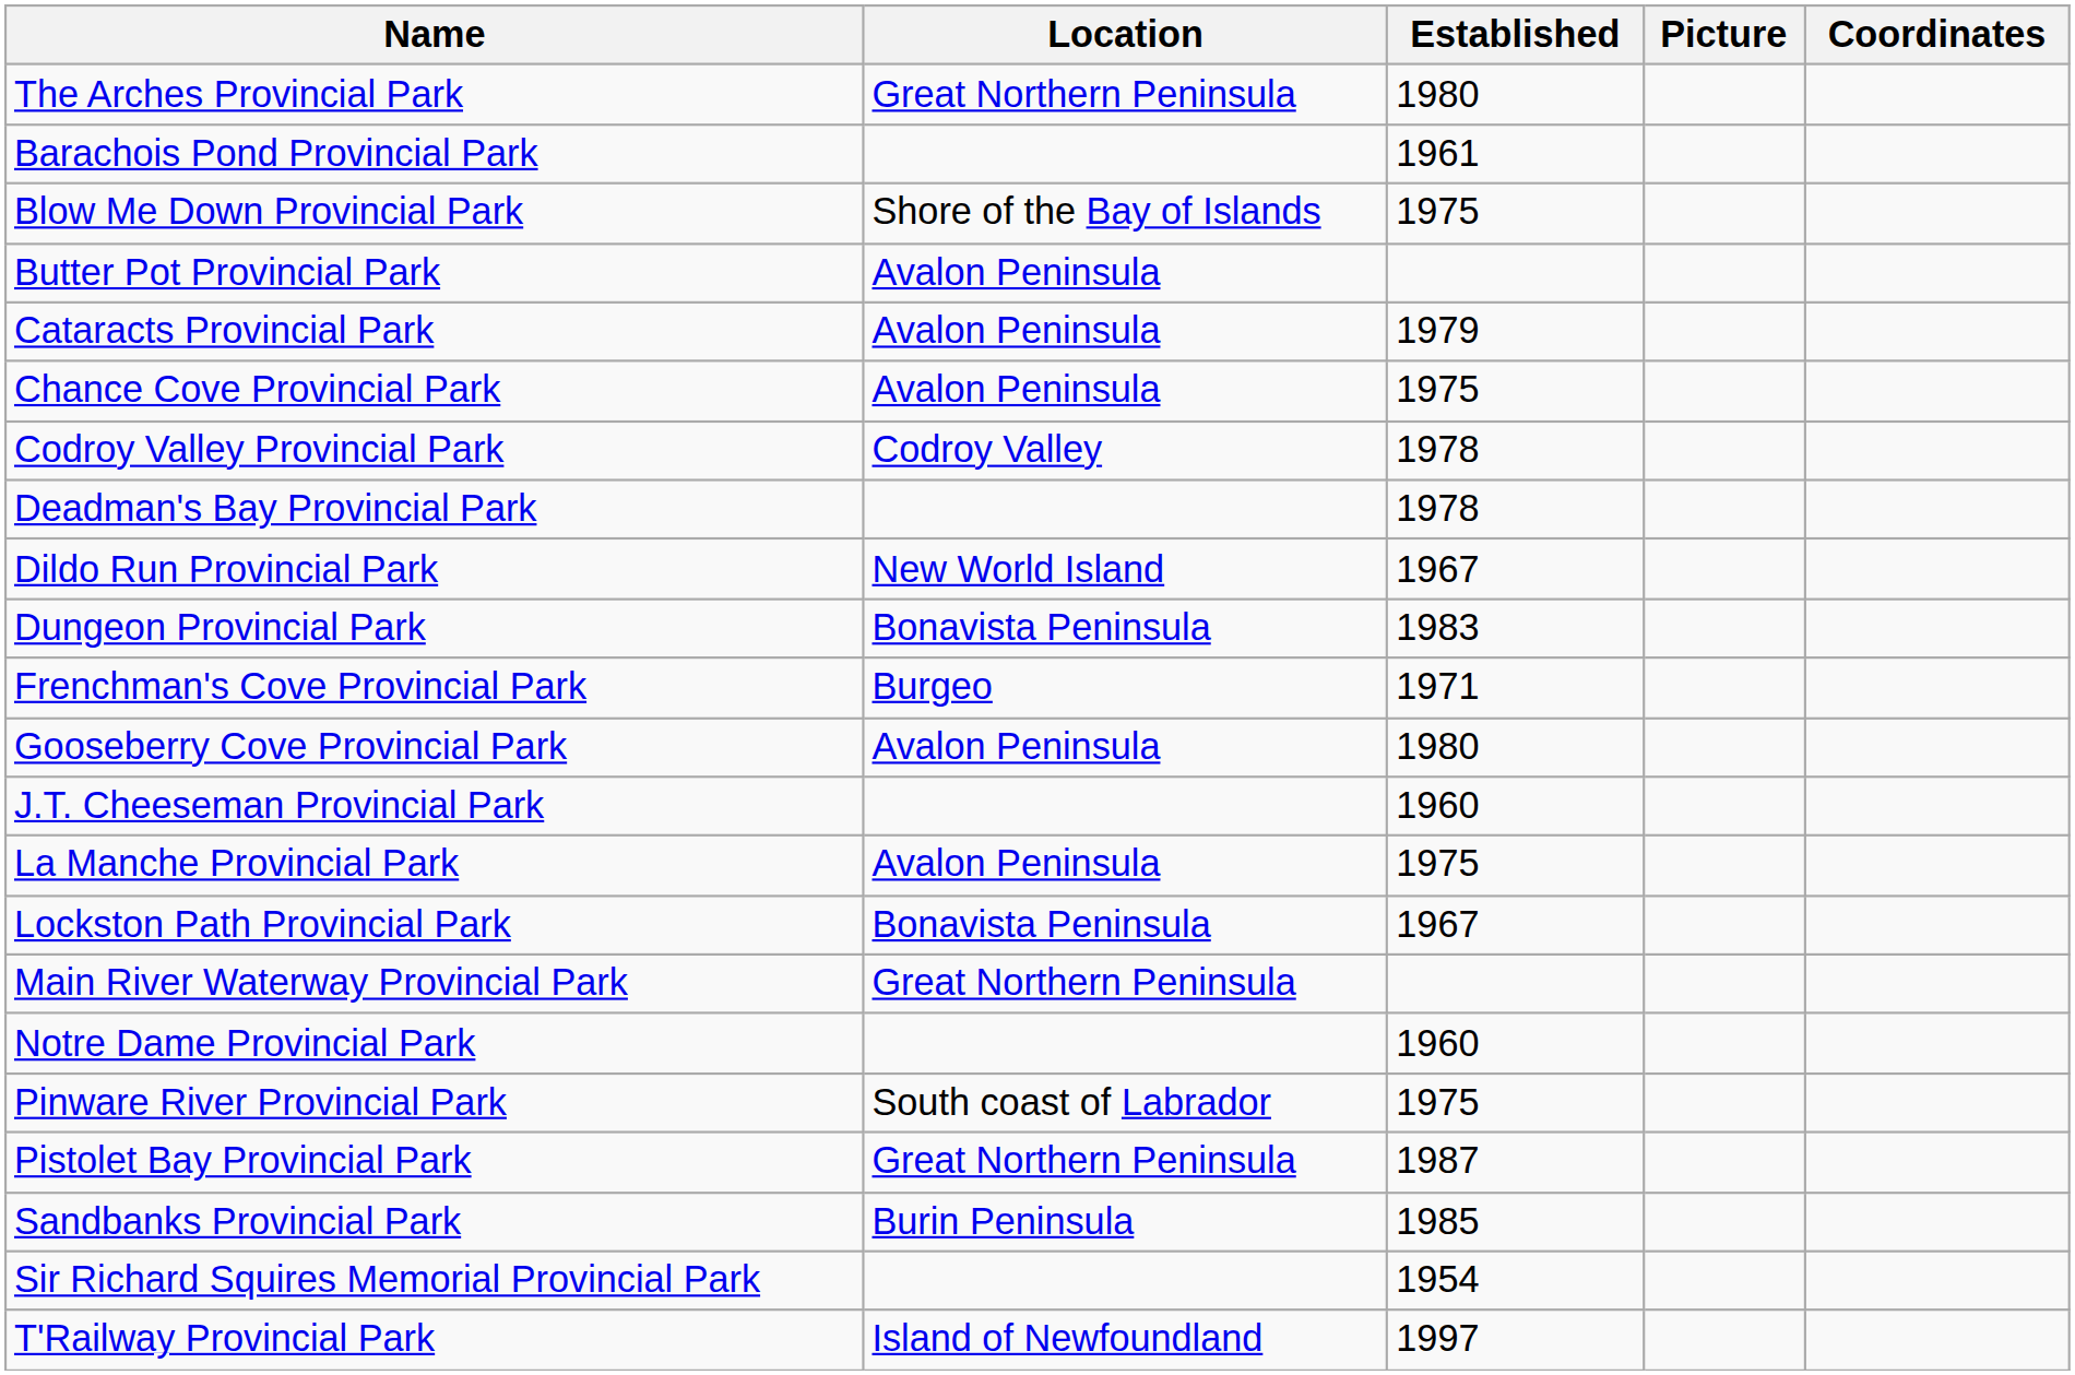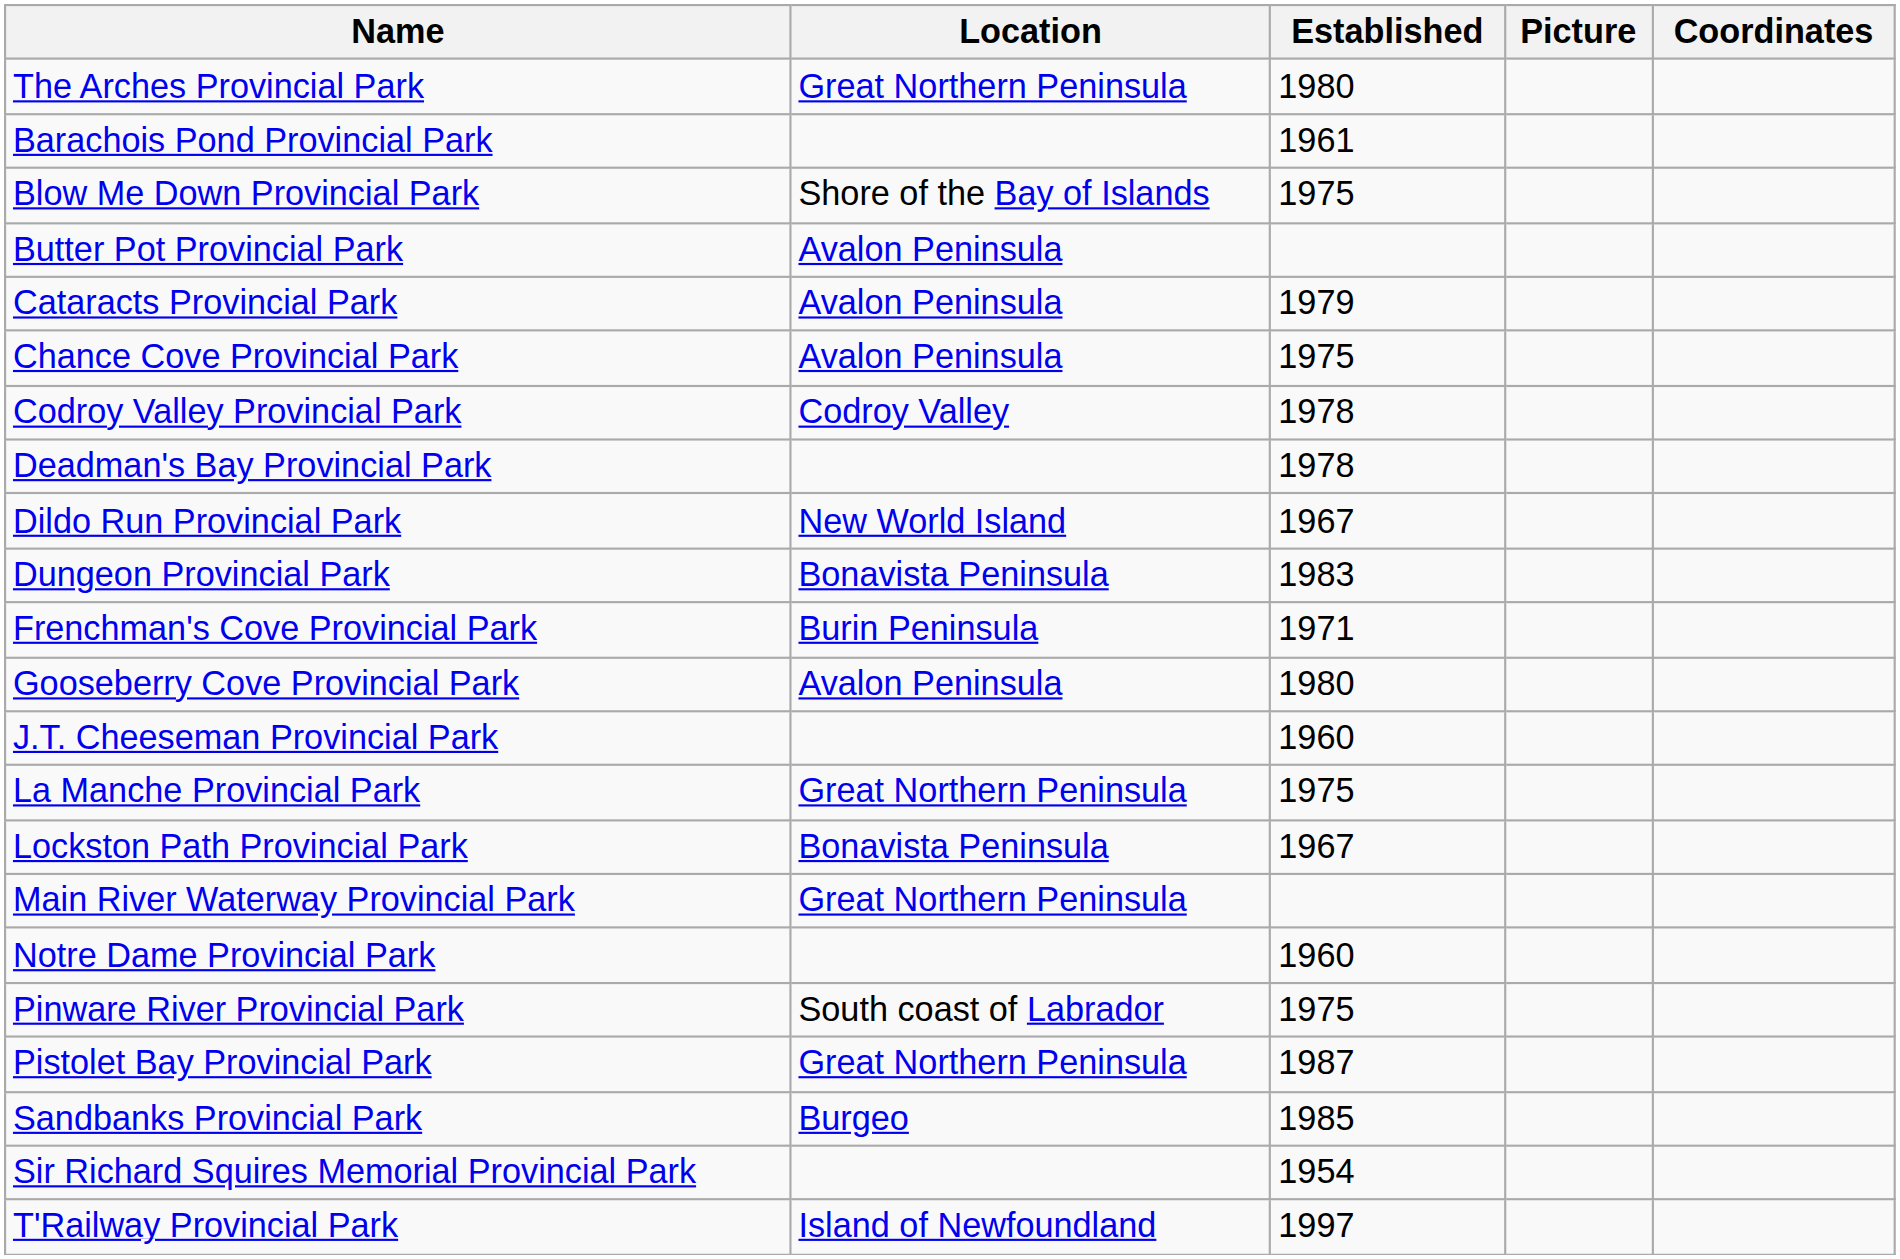Frenchman's Cove Provincial Park | Location: Burgeo -> Burin Peninsula
La Manche Provincial Park | Location: Avalon Peninsula -> Great Northern Peninsula
Sandbanks Provincial Park | Location: Burin Peninsula -> Burgeo
